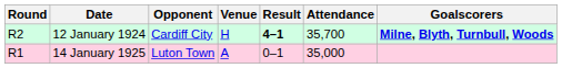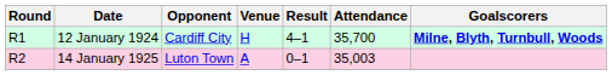12 January 1924 | Round: R2 -> R1
12 January 1924 | Result: bold -> normal
14 January 1925 | Round: R1 -> R2
14 January 1925 | Attendance: 35,000 -> 35,003
